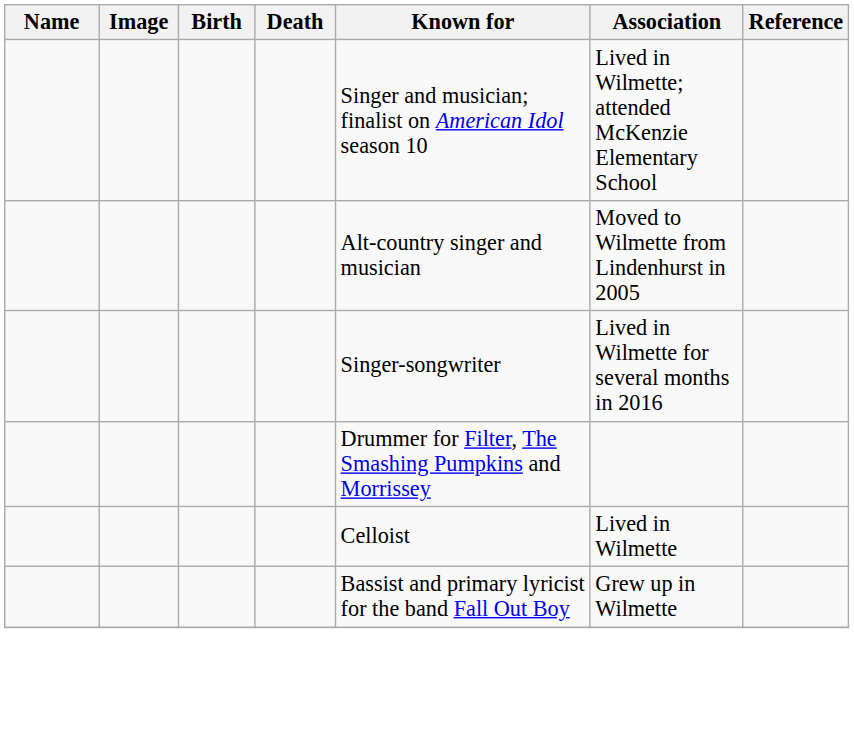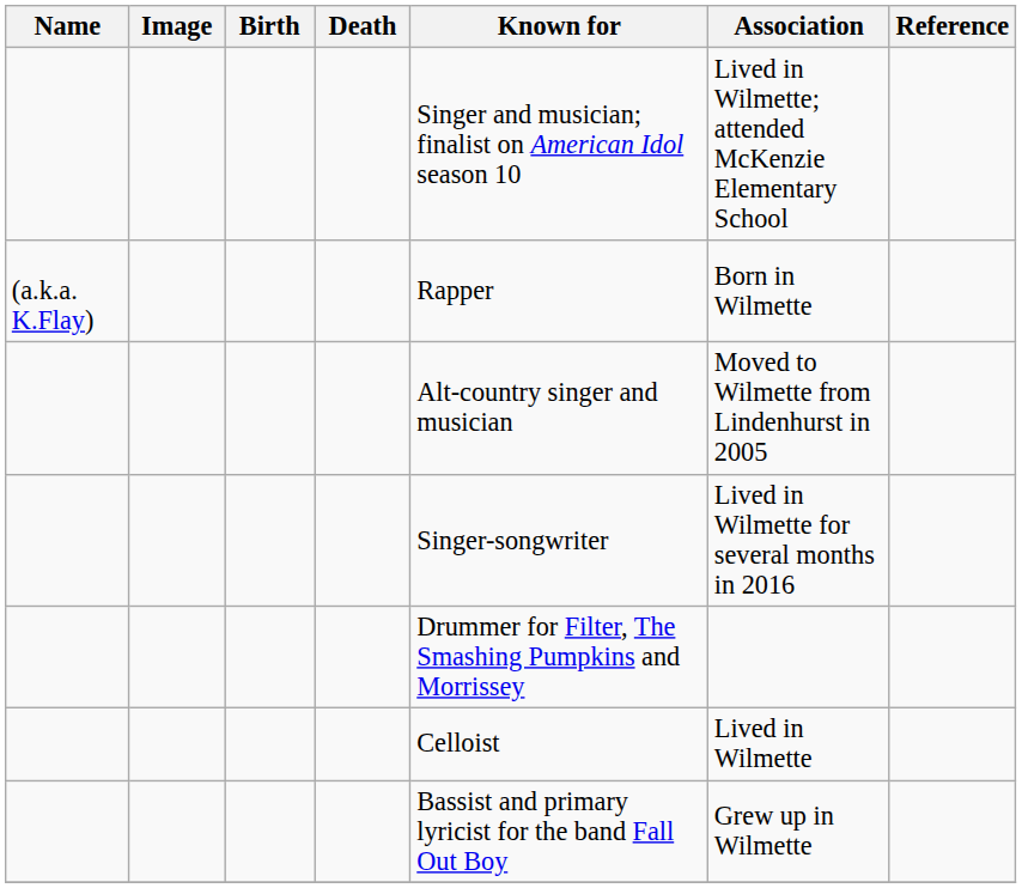+ row: (a.k.a. K.Flay) | Rapper | Born in Wilmette
